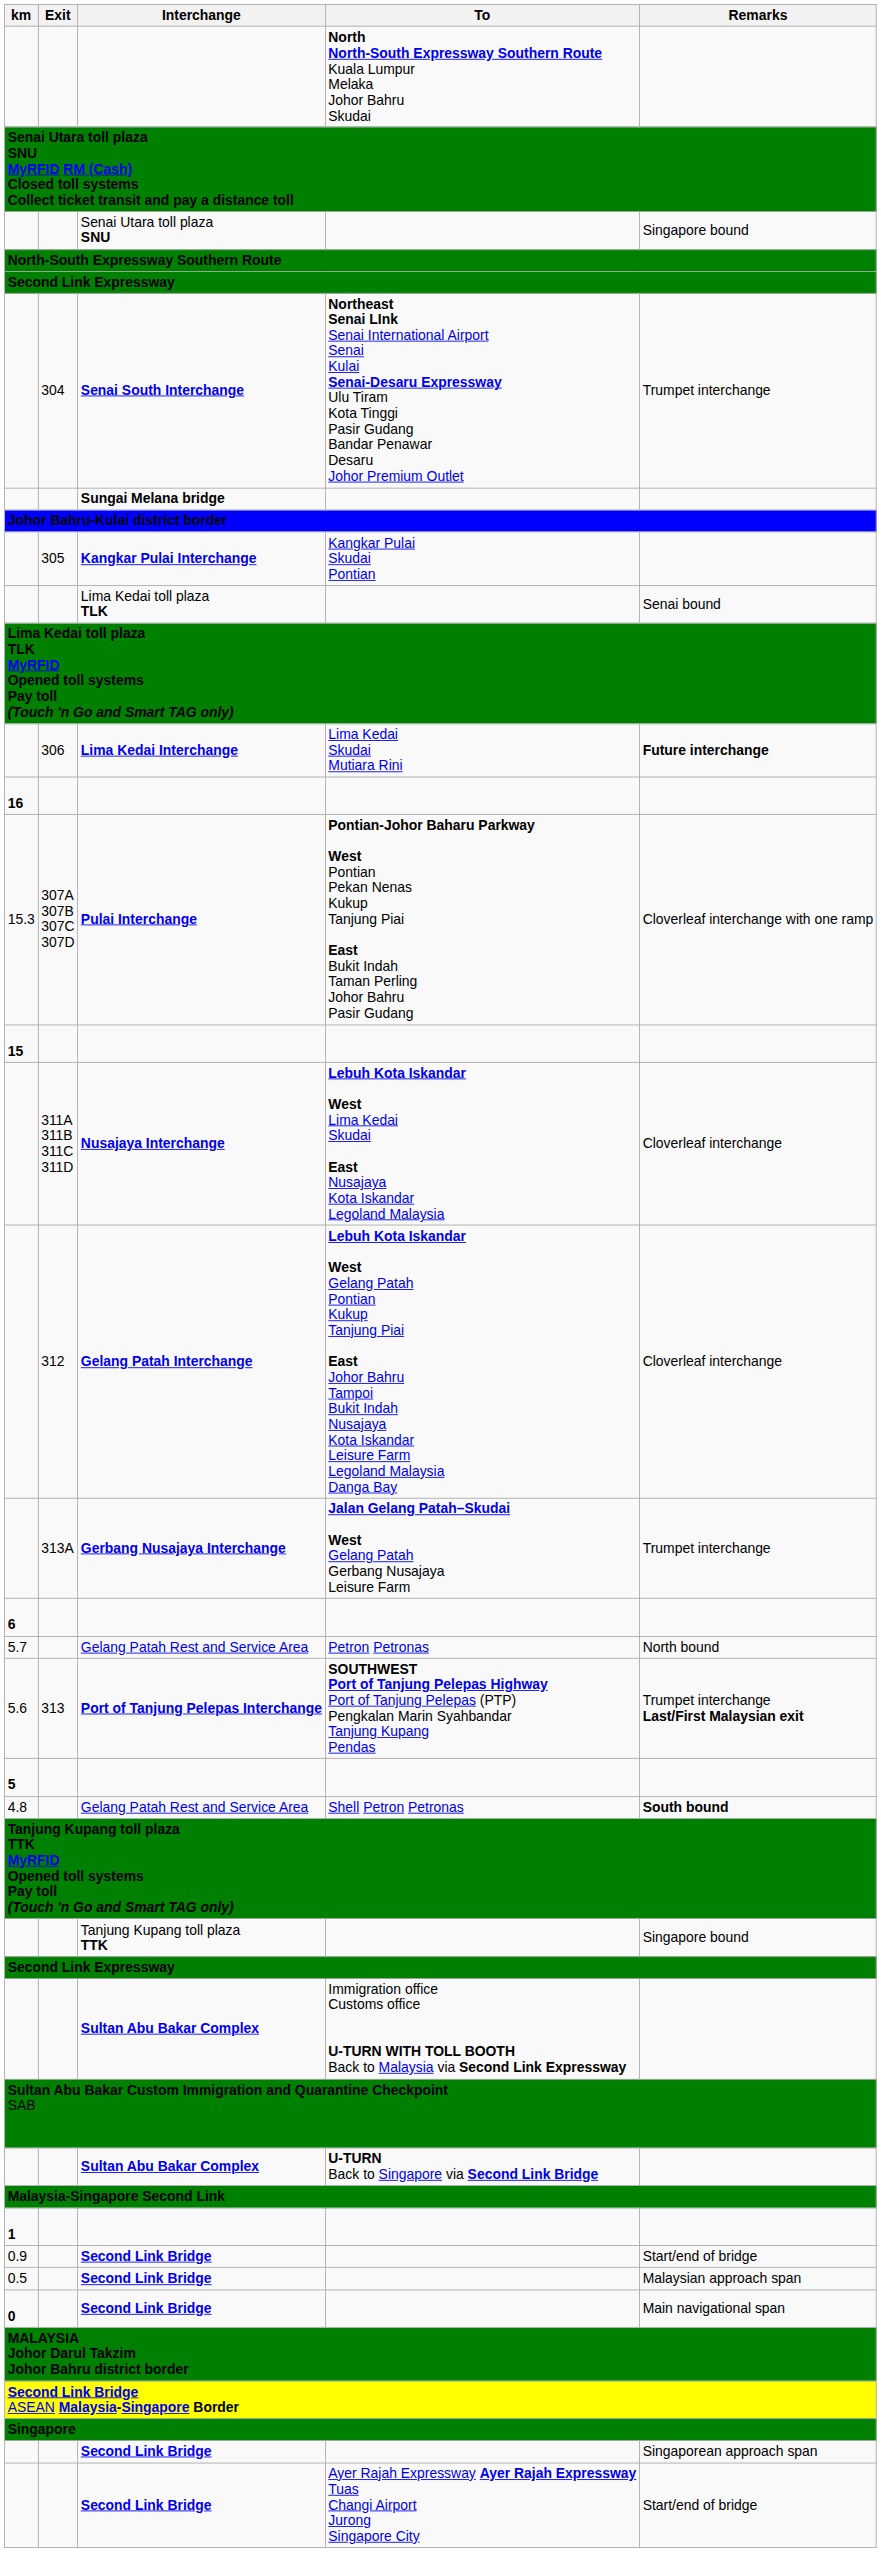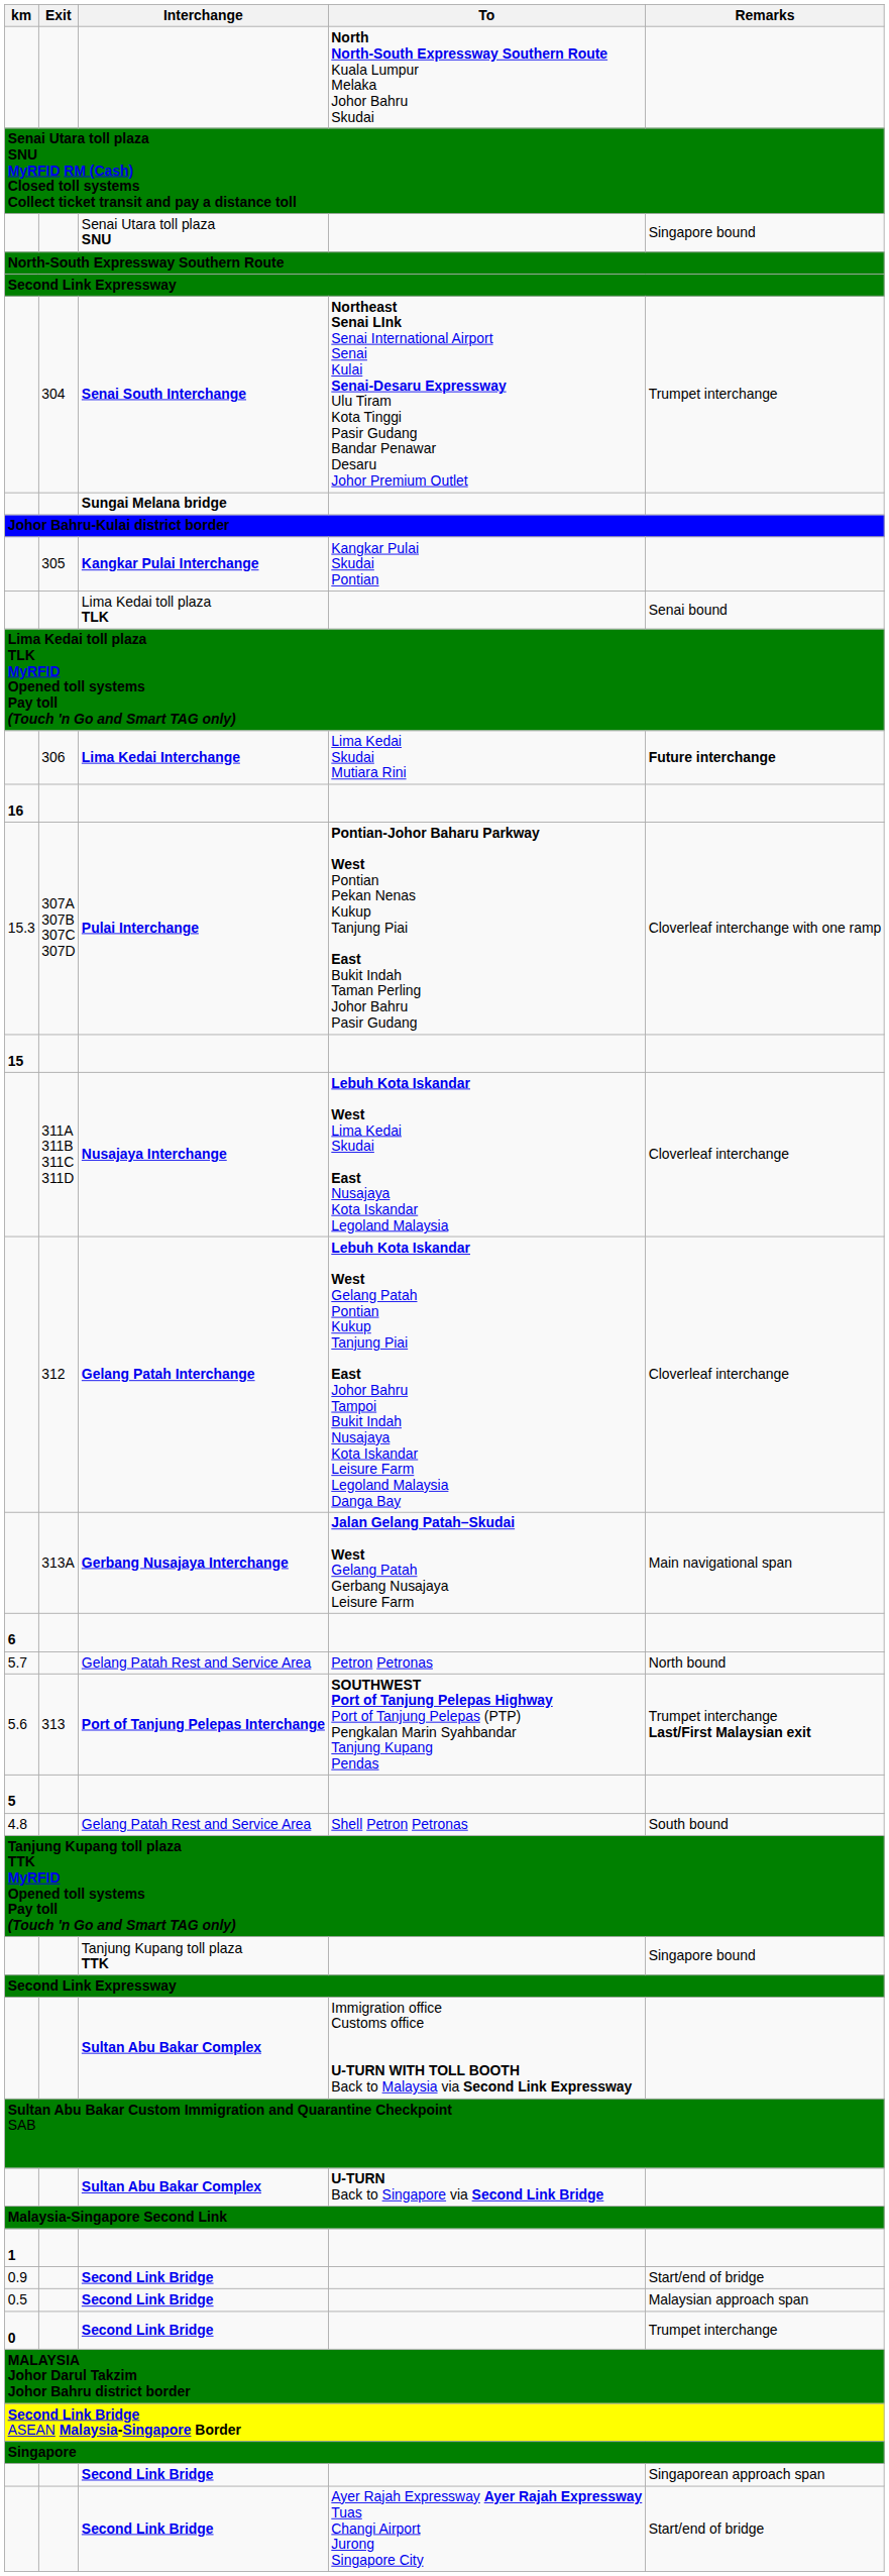Gerbang Nusajaya Interchange | Remarks: Trumpet interchange -> Main navigational span
4.8 / Gelang Patah Rest and Service Area | Remarks: bold -> normal
0 / Second Link Bridge | Remarks: Main navigational span -> Trumpet interchange
